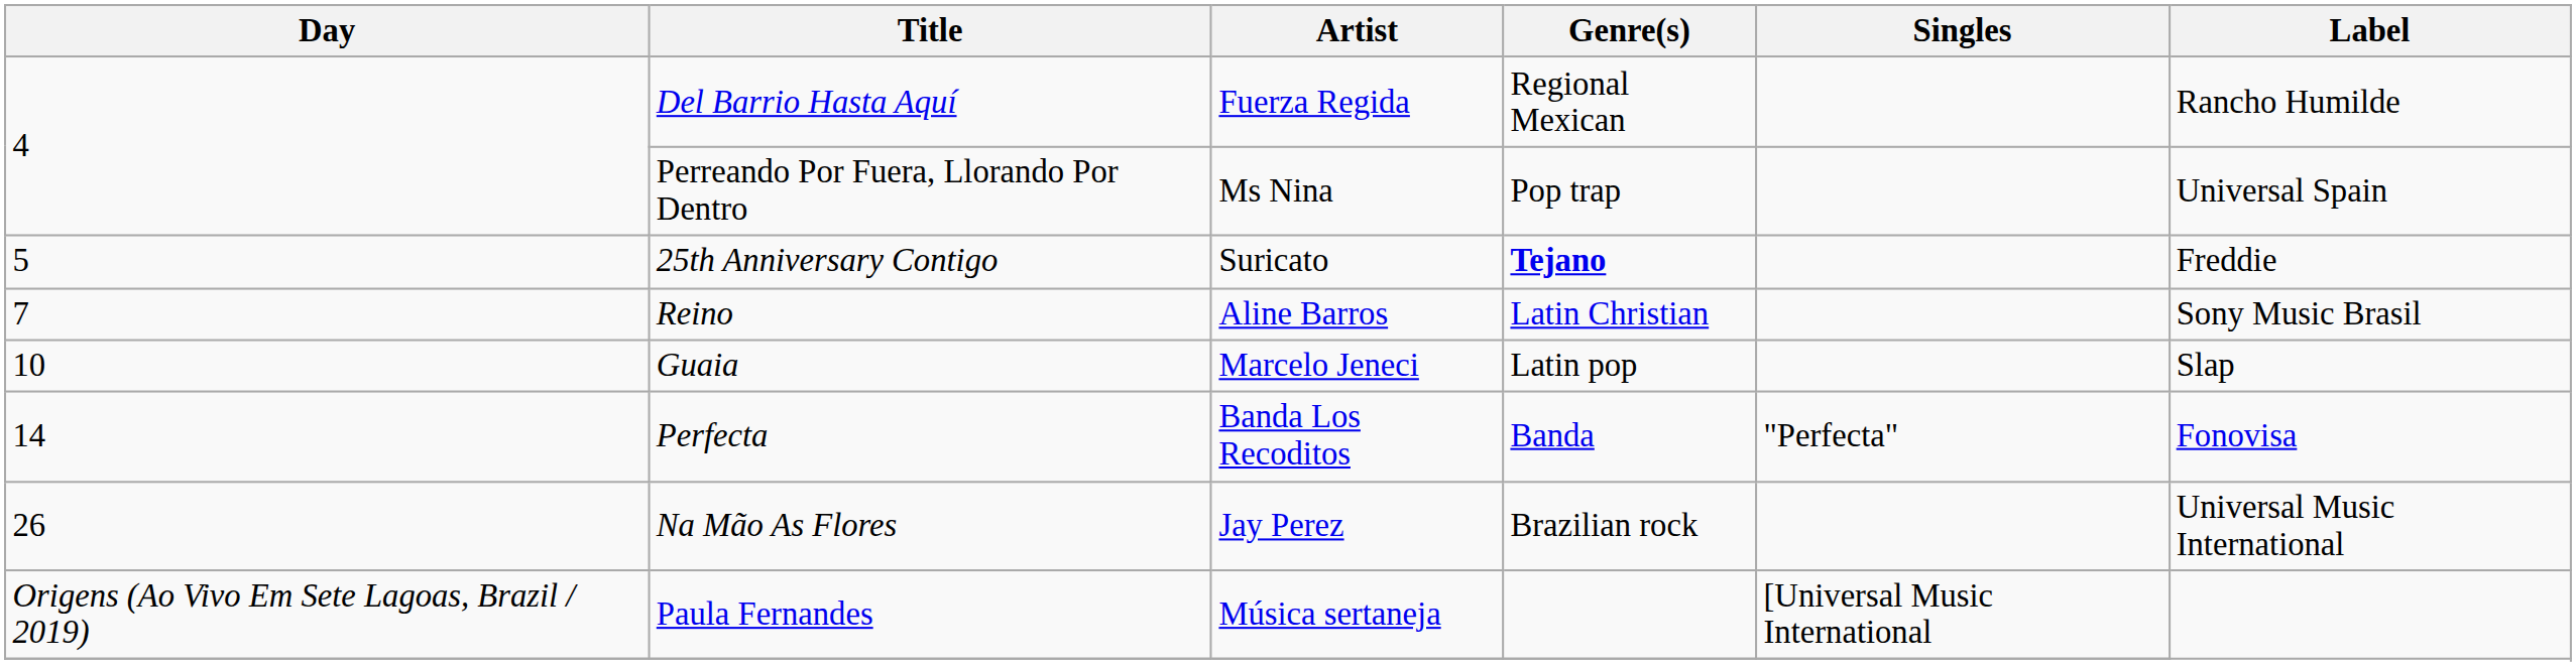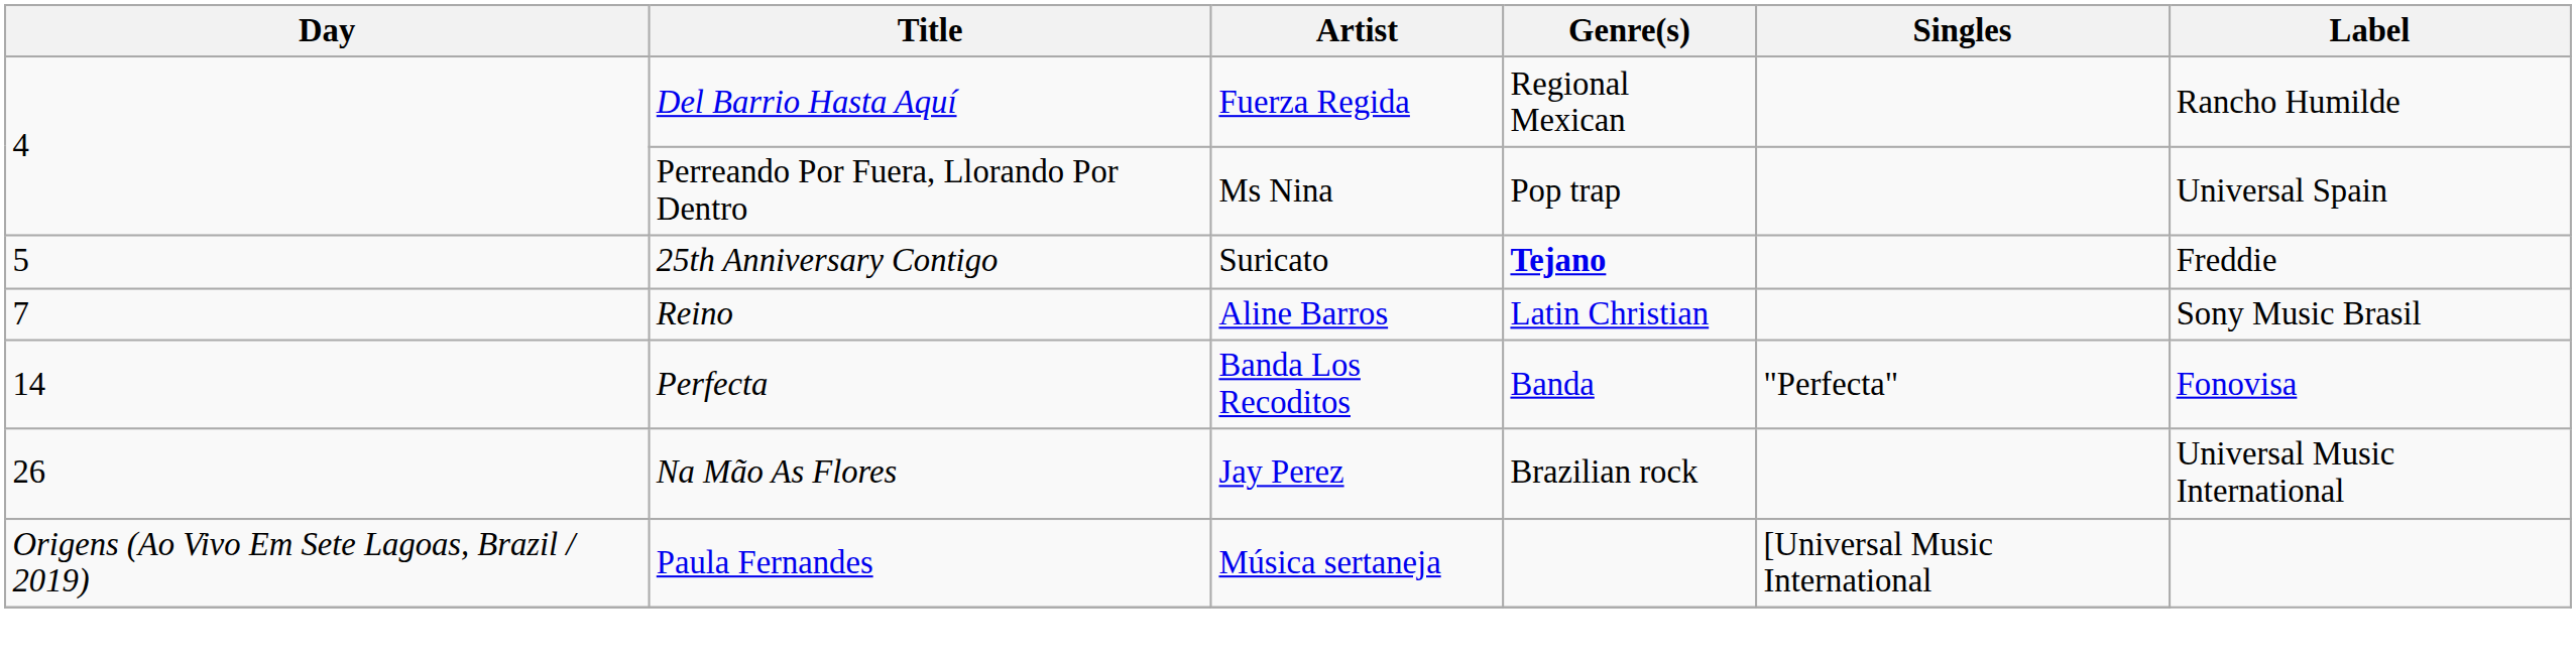- row: 10 | Guaia | Marcelo Jeneci | Latin pop | Slap
